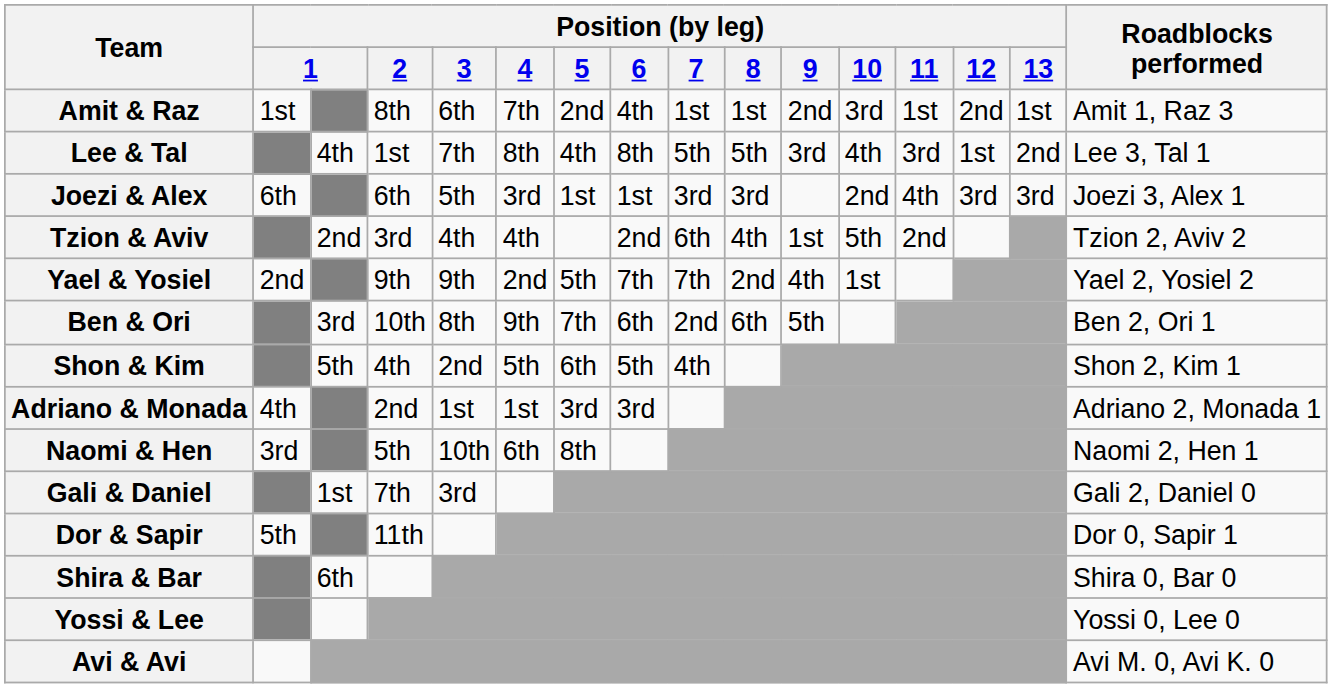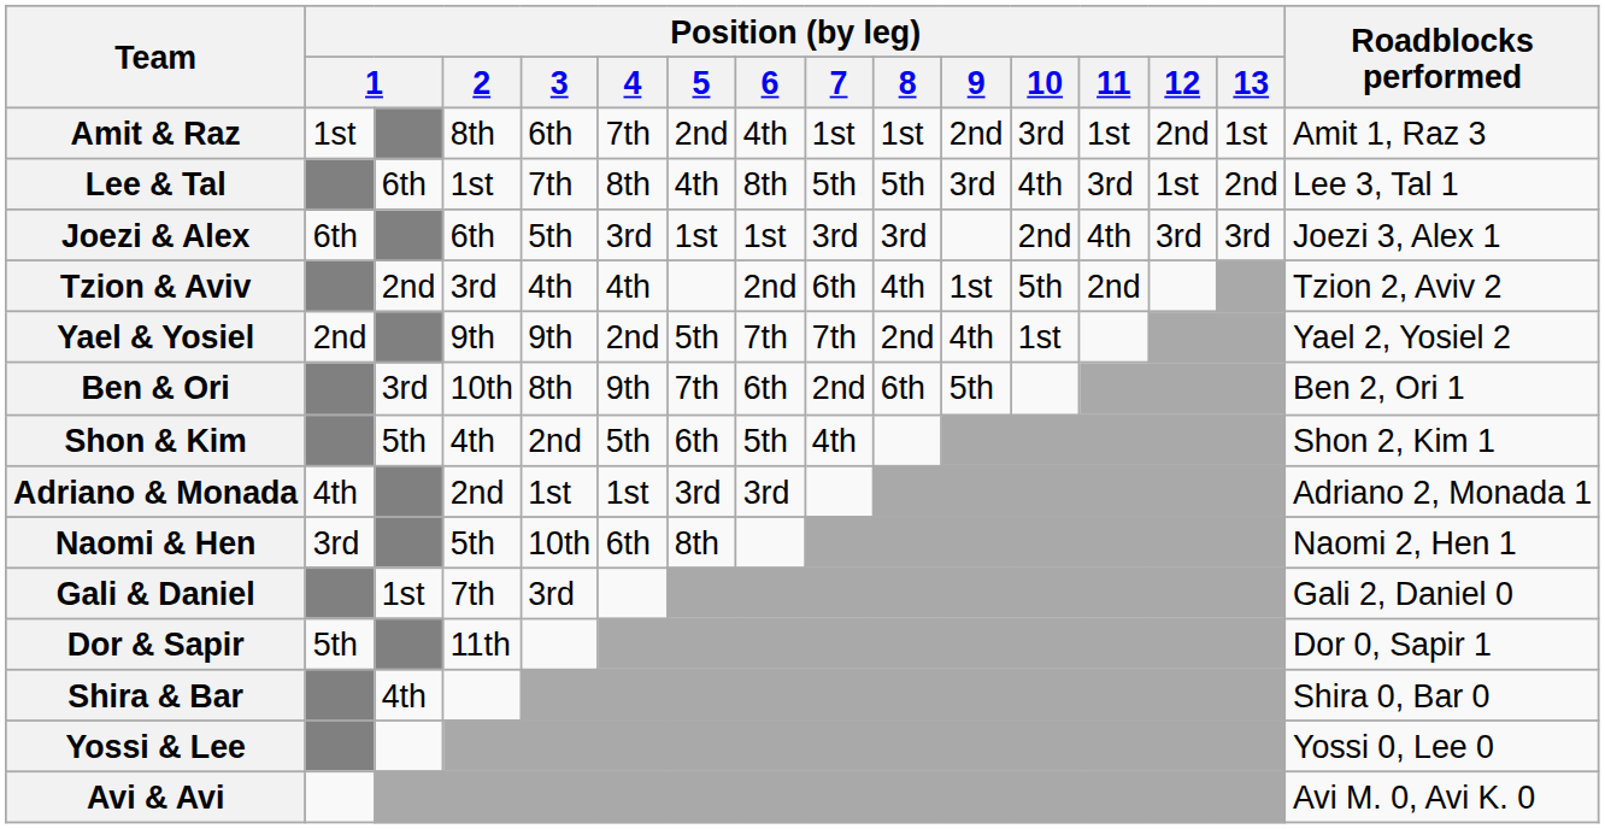Lee & Tal | column 3: 4th -> 6th
Shira & Bar | column 3: 6th -> 4th
